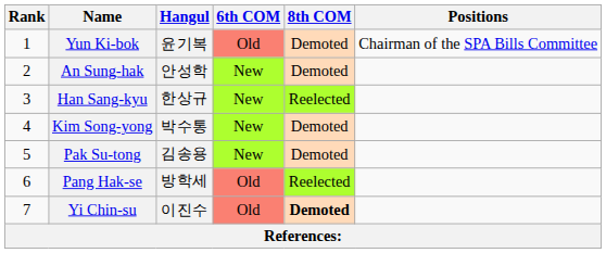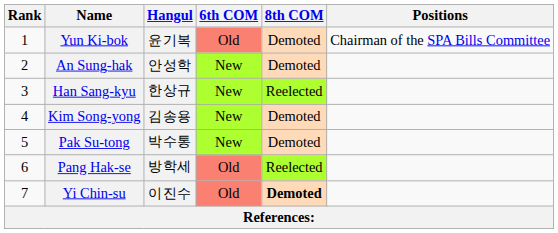Kim Song-yong | Hangul: 박수통 -> 김송용
Pak Su-tong | Hangul: 김송용 -> 박수통
